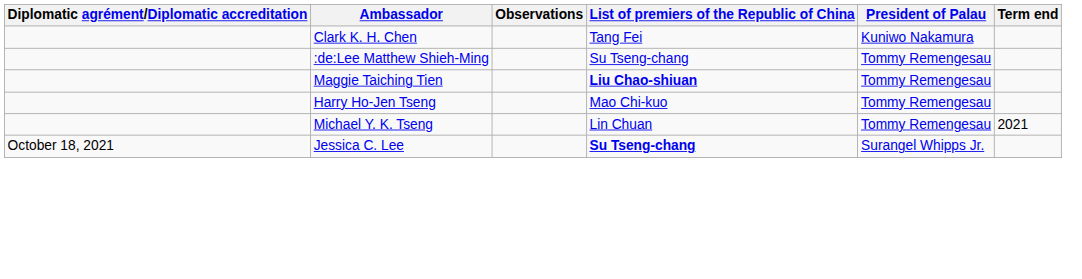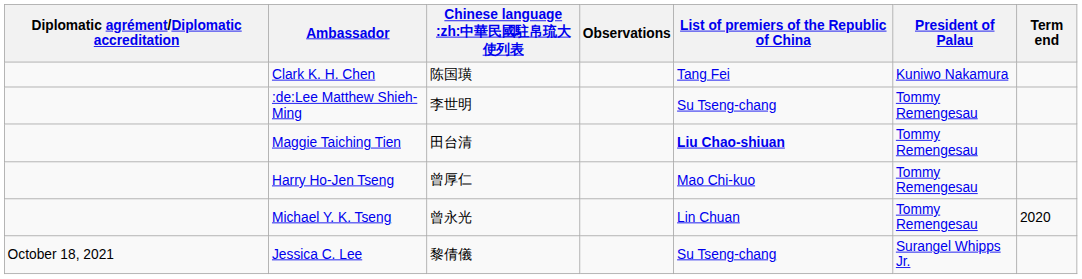+ column: Chinese language :zh:中華民國駐帛琉大使列表 | 陈国璜 | 李世明 | 田台清 | 曾厚仁 | 曾永光 | 黎倩儀
Michael Y. K. Tseng | Term end: 2021 -> 2020
Jessica C. Lee | List of premiers of the Republic of China: bold -> normal
